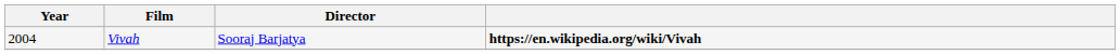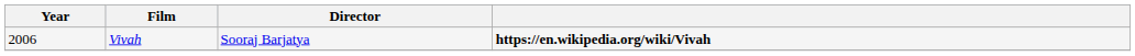Vivah | Year: 2004 -> 2006
